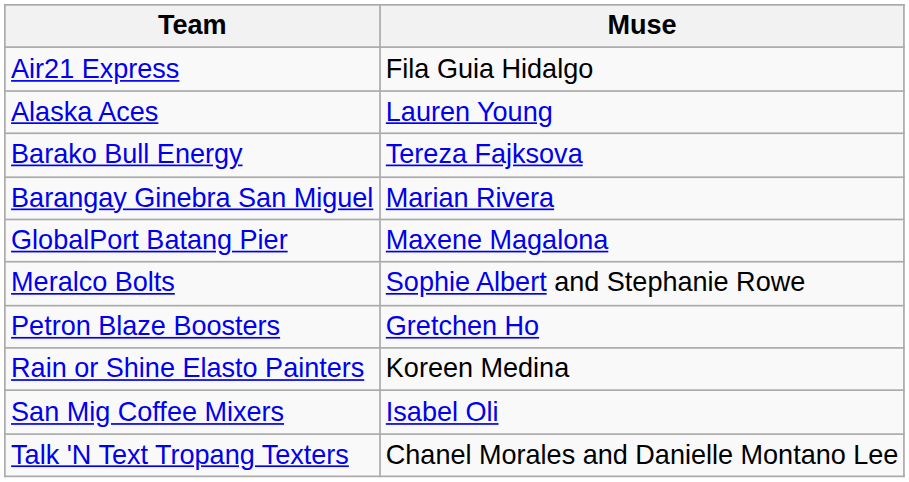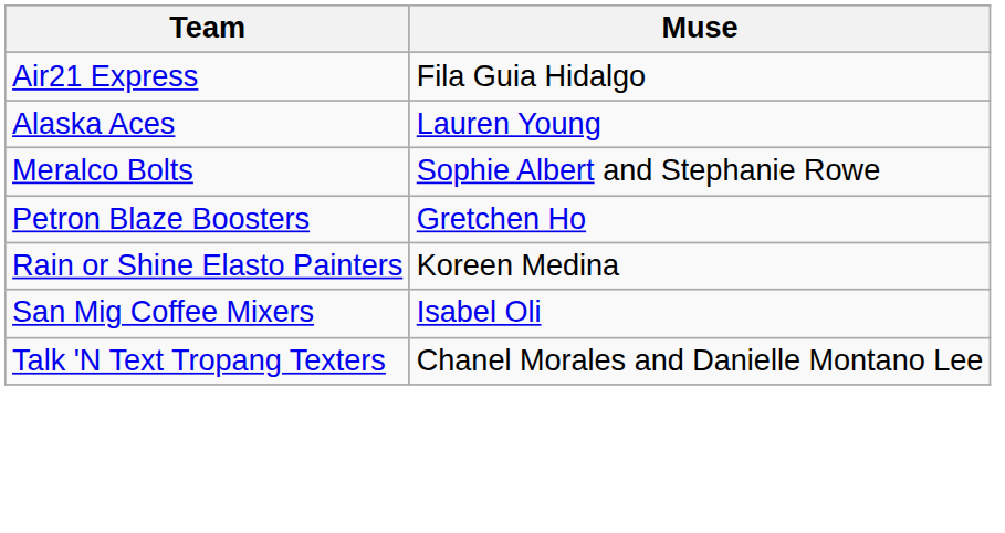- row: Barako Bull Energy | Tereza Fajksova
- row: Barangay Ginebra San Miguel | Marian Rivera
- row: GlobalPort Batang Pier | Maxene Magalona
